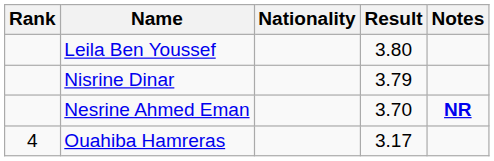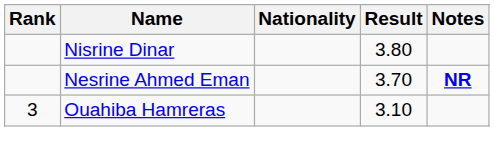- row: Leila Ben Youssef | 3.80
Nisrine Dinar | Result: 3.79 -> 3.80
Ouahiba Hamreras | Rank: 4 -> 3
Ouahiba Hamreras | Result: 3.17 -> 3.10
